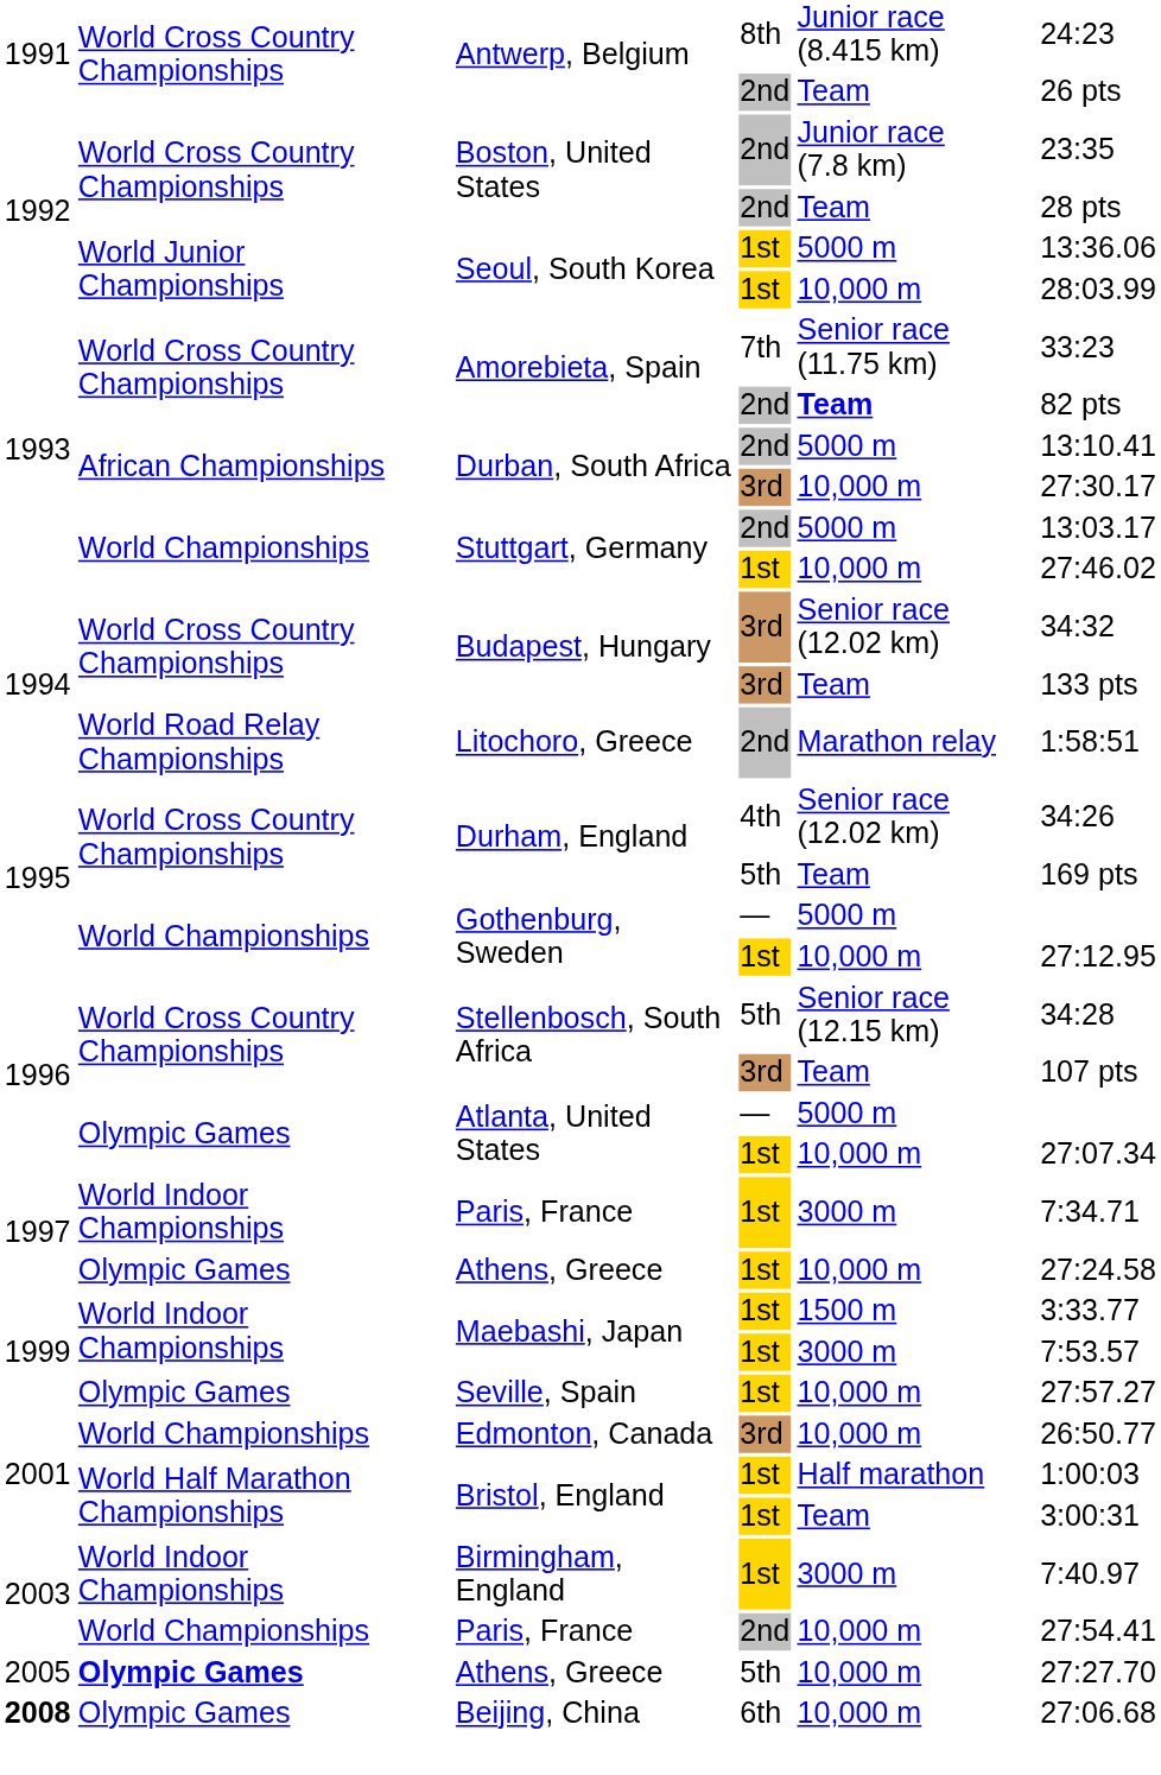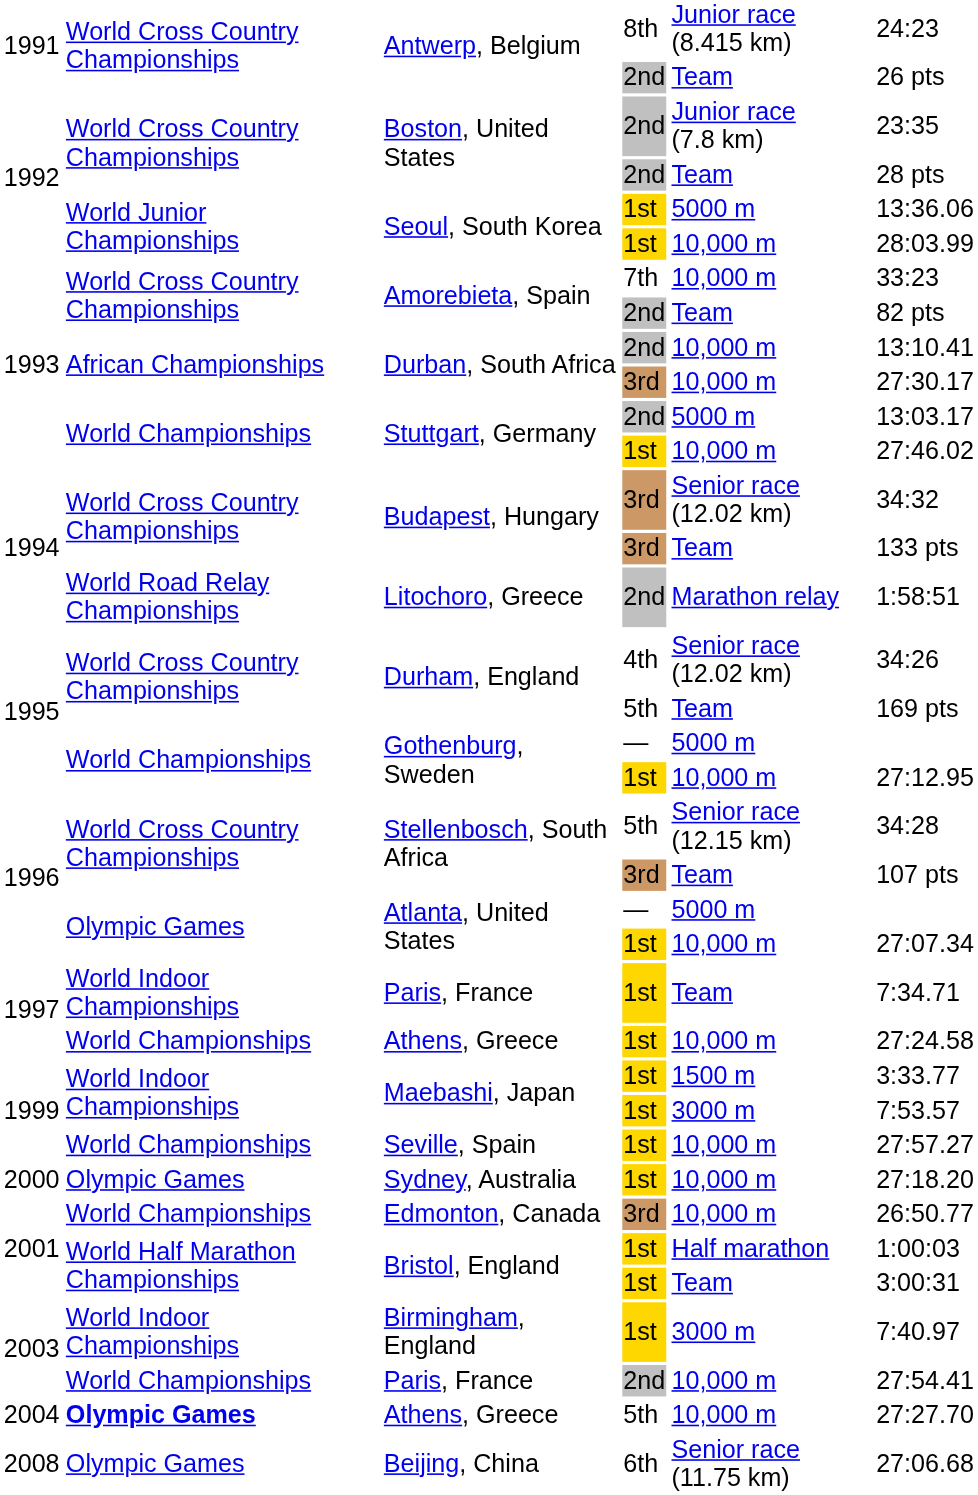Amorebieta, Spain / 7th | column 5: Senior race (11.75 km) -> 10,000 m
Amorebieta, Spain / 2nd | column 5: bold -> normal
Durban, South Africa / 2nd | column 5: 5000 m -> 10,000 m
Paris, France / 1st | column 5: 3000 m -> Team
Athens, Greece / 1st | column 2: Olympic Games -> World Championships
Seville, Spain | column 2: Olympic Games -> World Championships
+ row: 2000 | Olympic Games | Sydney, Australia | 1st | 10,000 m | 27:18.20
Athens, Greece / 5th | column 1: 2005 -> 2004
Beijing, China | column 1: bold -> normal
Beijing, China | column 5: 10,000 m -> Senior race (11.75 km)
